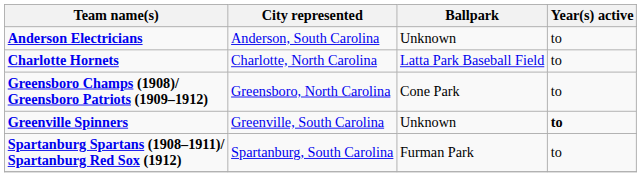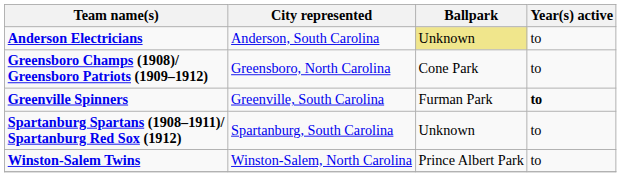Anderson Electricians | Ballpark: no background -> khaki background
- row: Charlotte Hornets | Charlotte, North Carolina | Latta Park Baseball Field | to
Greenville Spinners | Ballpark: Unknown -> Furman Park
Spartanburg Spartans (1908–1911)/ Spartanburg Red Sox (1912) | Ballpark: Furman Park -> Unknown
+ row: Winston-Salem Twins | Winston-Salem, North Carolina | Prince Albert Park | to
